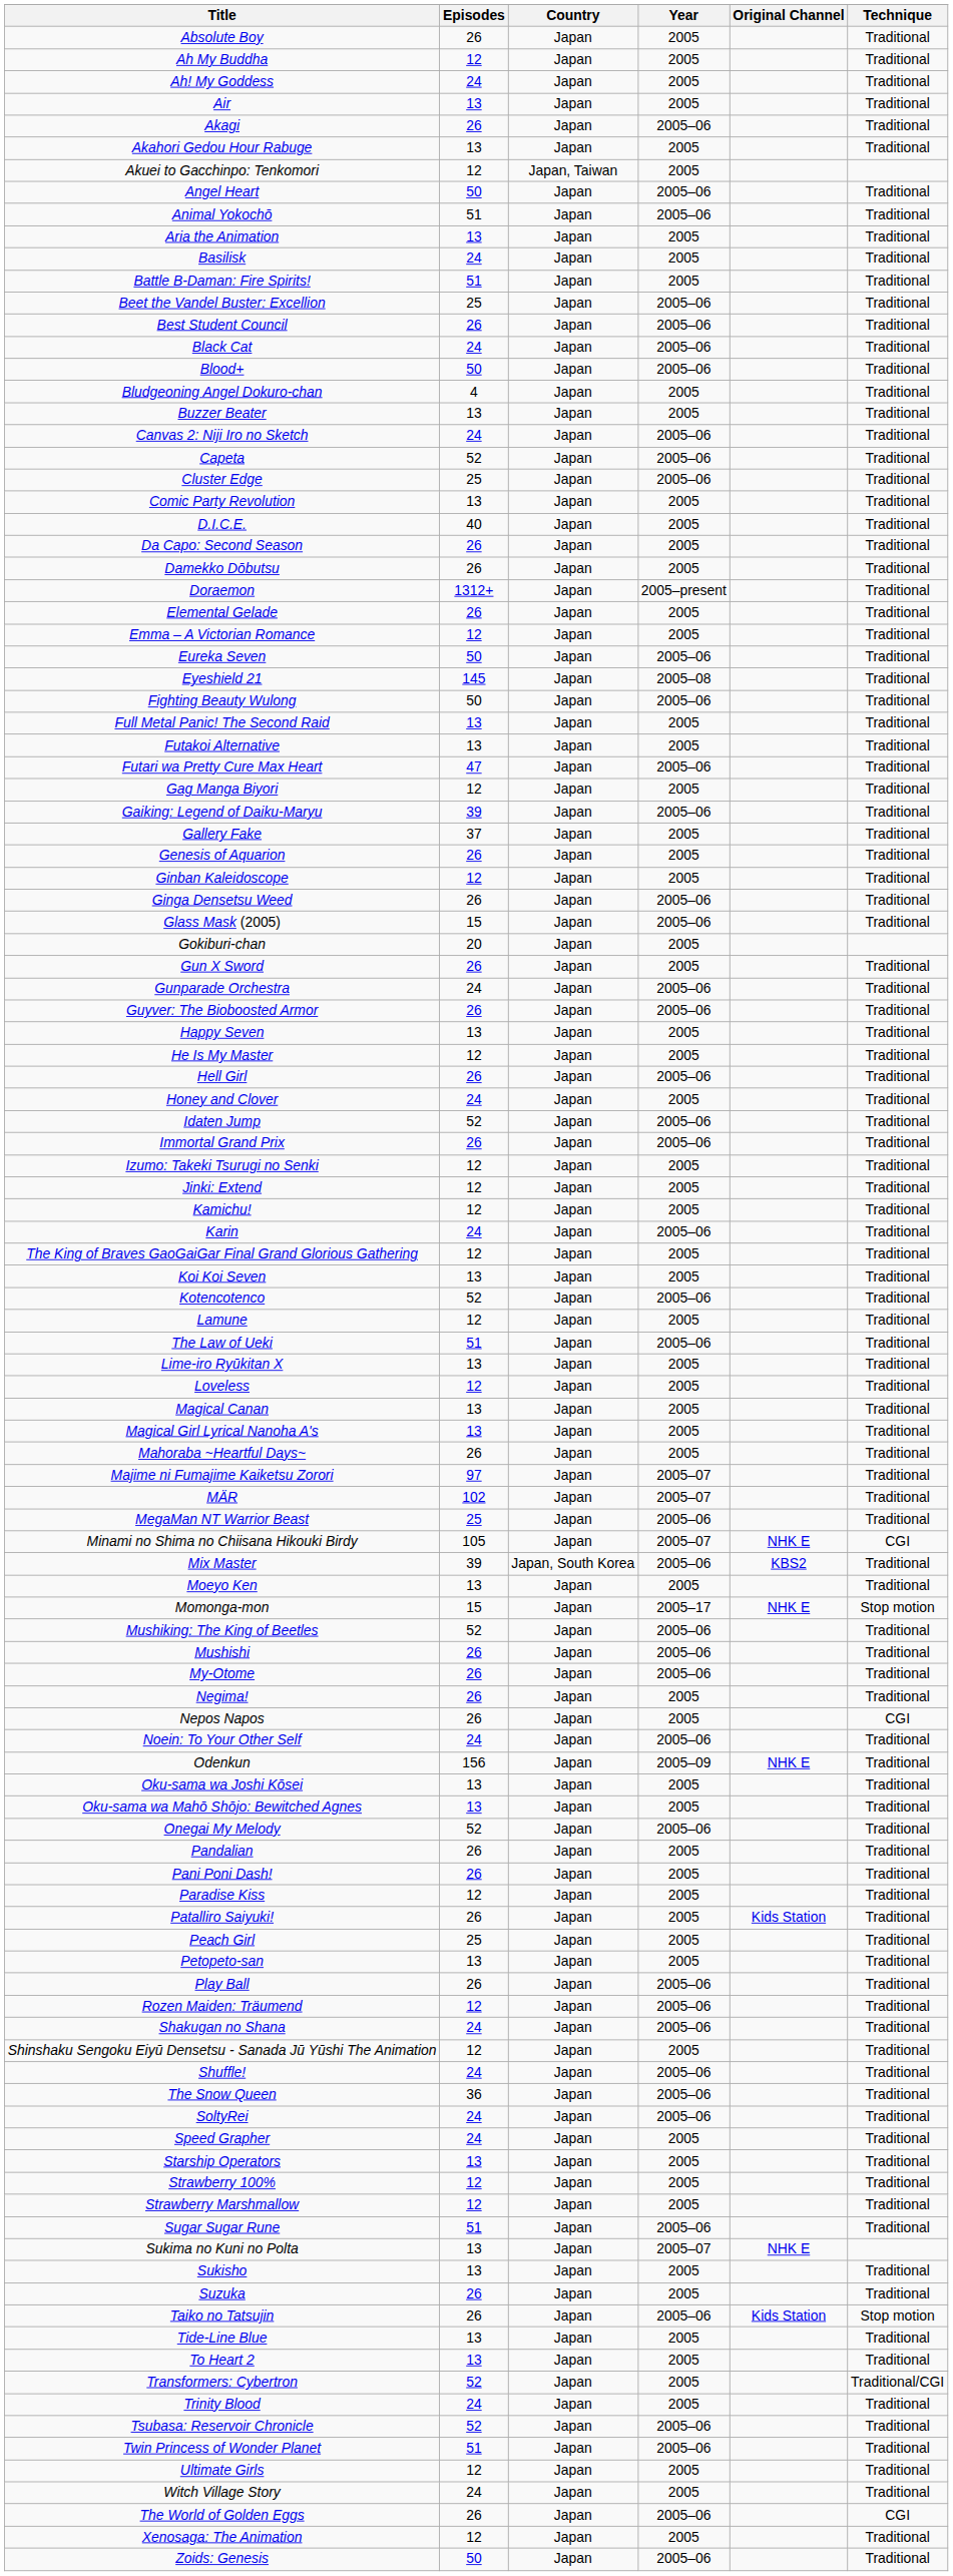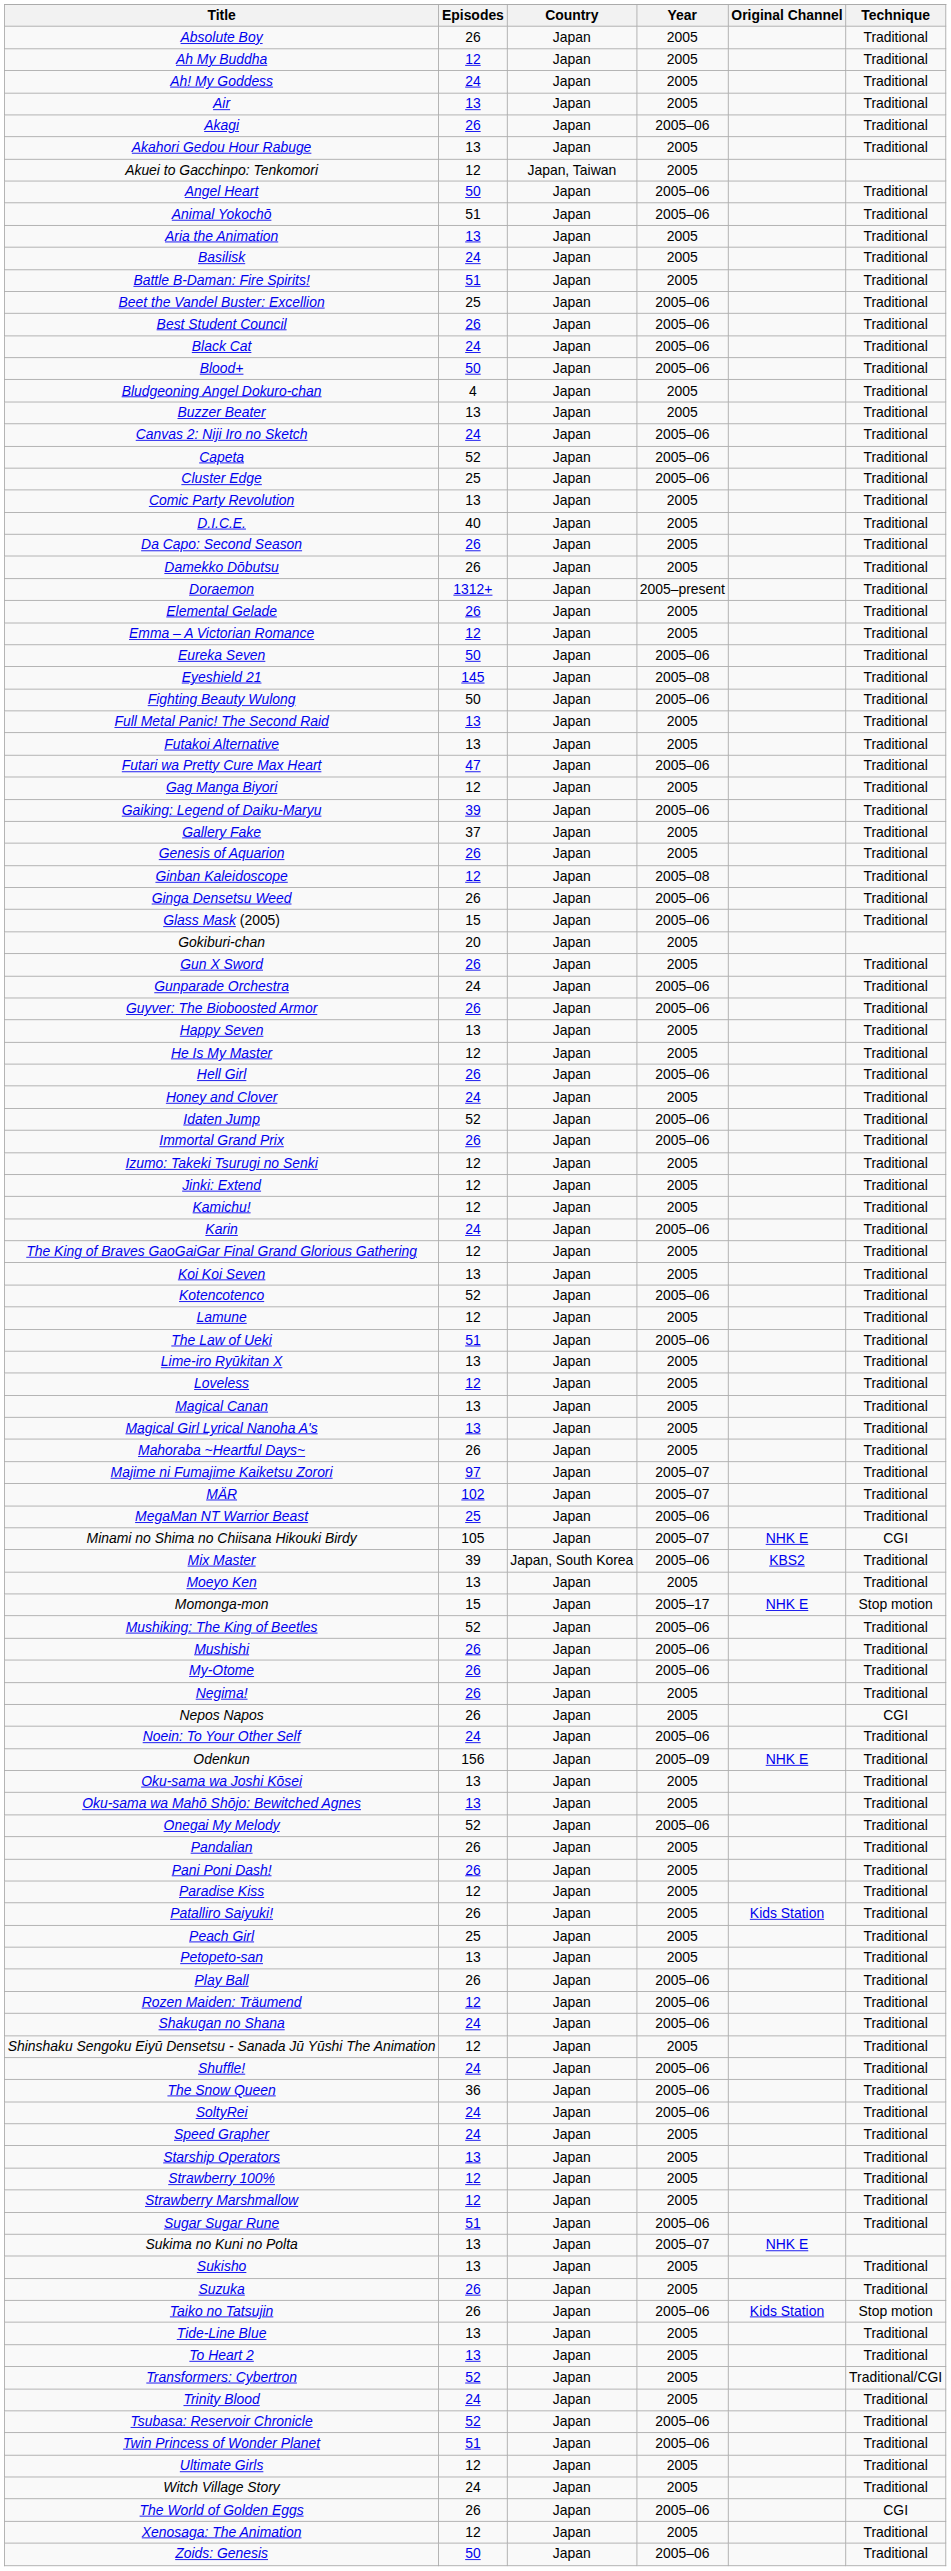Ginban Kaleidoscope | Year: 2005 -> 2005–08
